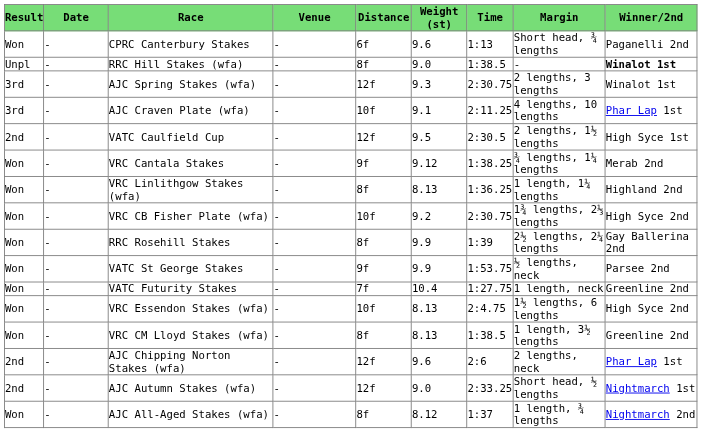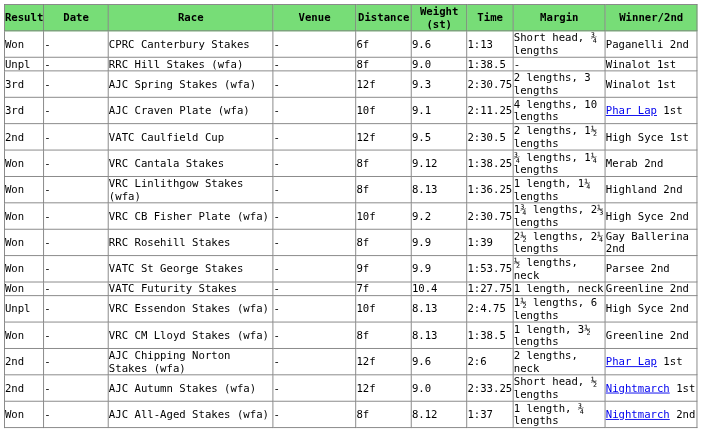RRC Hill Stakes (wfa) | Winner/2nd: bold -> normal
VRC Cantala Stakes | Distance: 9f -> 8f
VRC Essendon Stakes (wfa) | Result: Won -> Unpl
